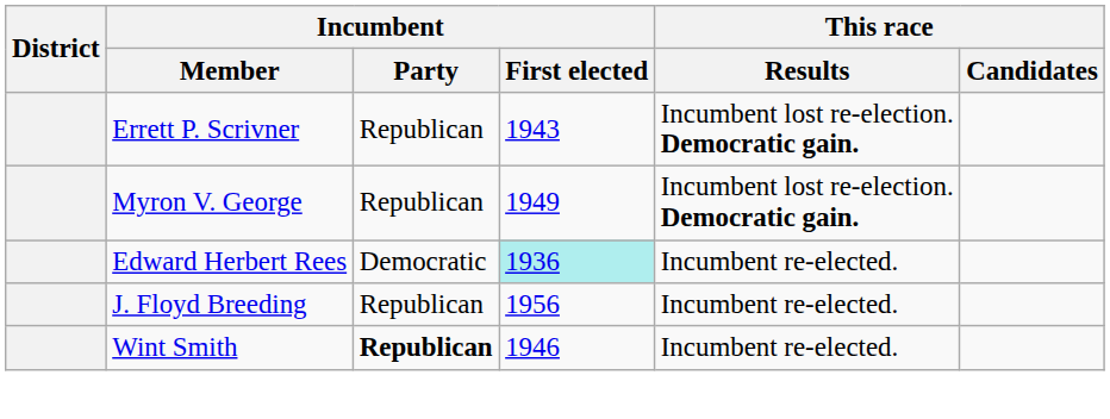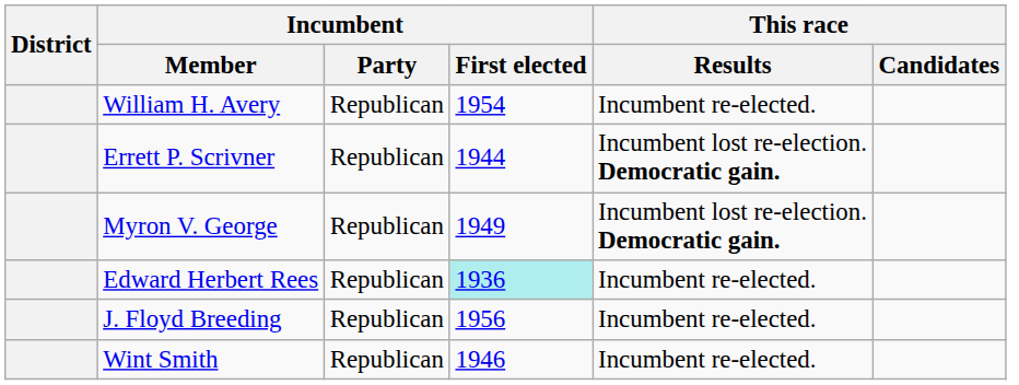+ row: William H. Avery | Republican | 1954 | Incumbent re-elected.
Errett P. Scrivner | Incumbent / First elected: 1943 -> 1944
Edward Herbert Rees | Incumbent / Party: Democratic -> Republican
Wint Smith | Incumbent / Party: bold -> normal
